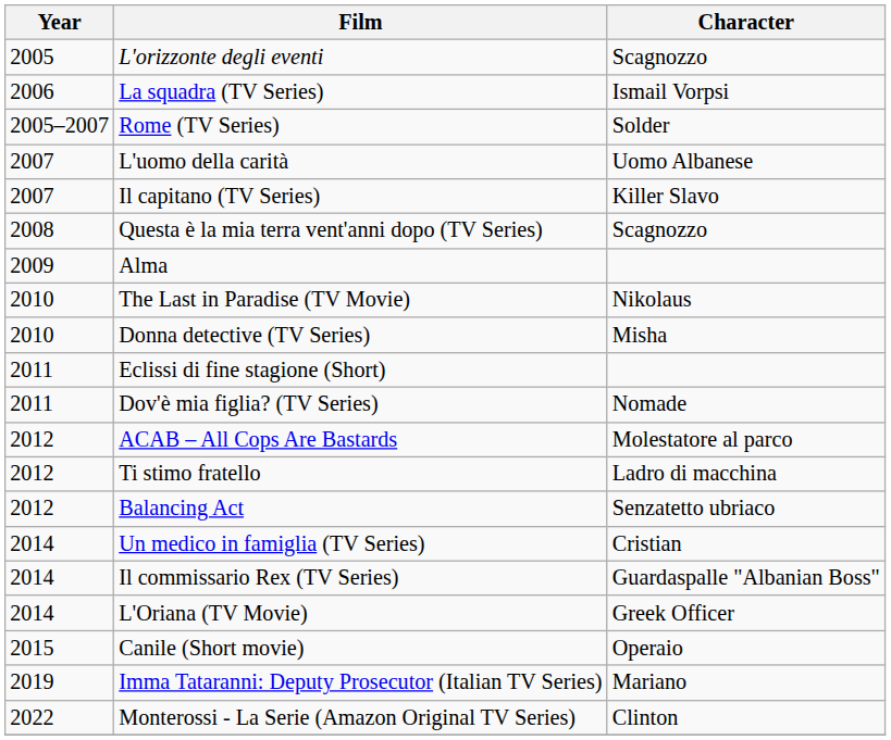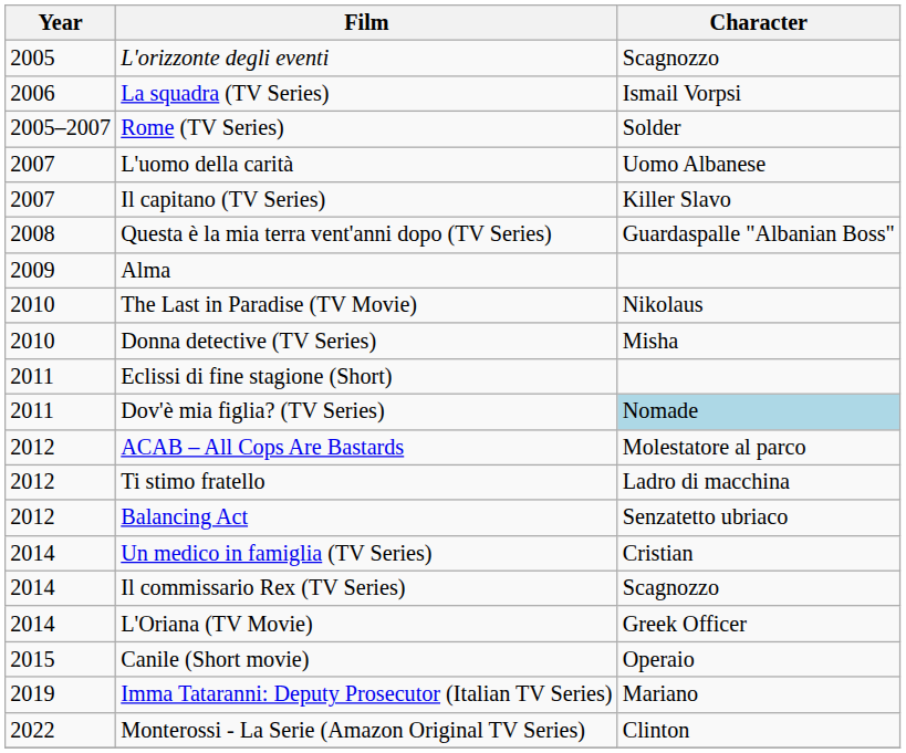Questa è la mia terra vent'anni dopo (TV Series) | Character: Scagnozzo -> Guardaspalle "Albanian Boss"
Dov'è mia figlia? (TV Series) | Character: no background -> lightblue background
Il commissario Rex (TV Series) | Character: Guardaspalle "Albanian Boss" -> Scagnozzo
